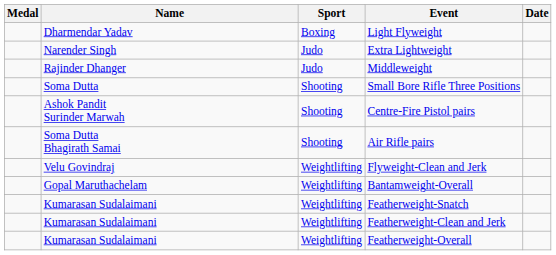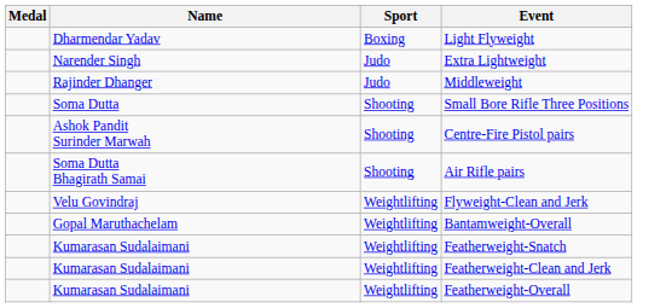- column: Date
